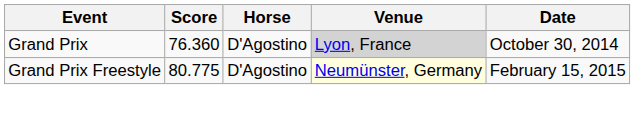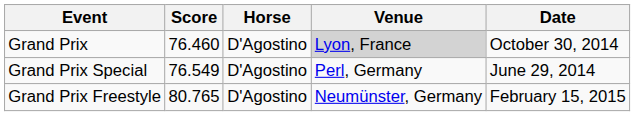Grand Prix | Score: 76.360 -> 76.460
+ row: Grand Prix Special | 76.549 | D'Agostino | Perl, Germany | June 29, 2014
Grand Prix Freestyle | Score: 80.775 -> 80.765
Grand Prix Freestyle | Venue: lightyellow background -> no background
